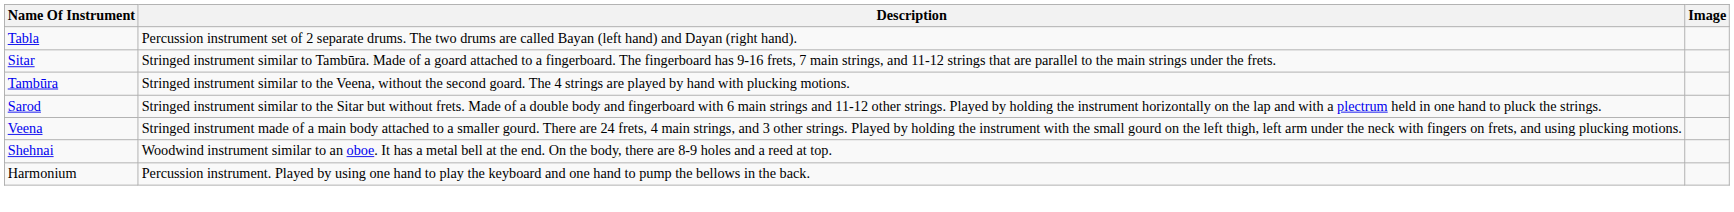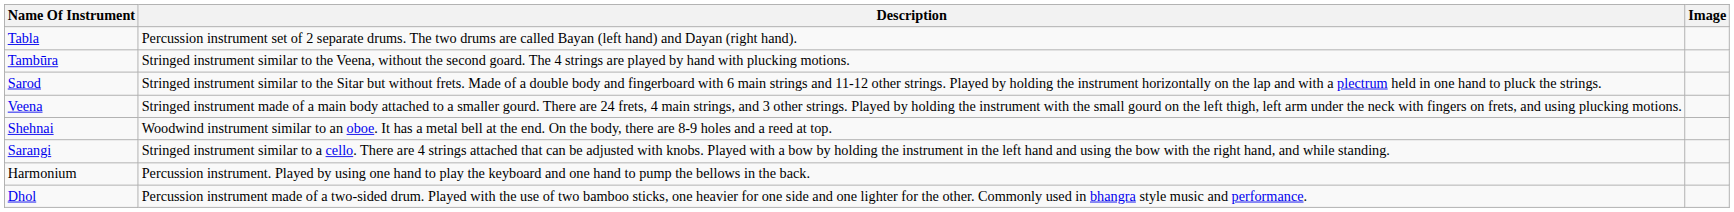- row: Sitar | Stringed instrument similar to Tambūra. Made of a goard attached to a fingerboard. The fingerboard has 9-16 frets, 7 main strings, and 11-12 strings that are parallel to the main strings under the frets.
+ row: Sarangi | Stringed instrument similar to a cello. There are 4 strings attached that can be adjusted with knobs. Played with a bow by holding the instrument in the left hand and using the bow with the right hand, and while standing.
+ row: Dhol | Percussion instrument made of a two-sided drum. Played with the use of two bamboo sticks, one heavier for one side and one lighter for the other. Commonly used in bhangra style music and performance.
